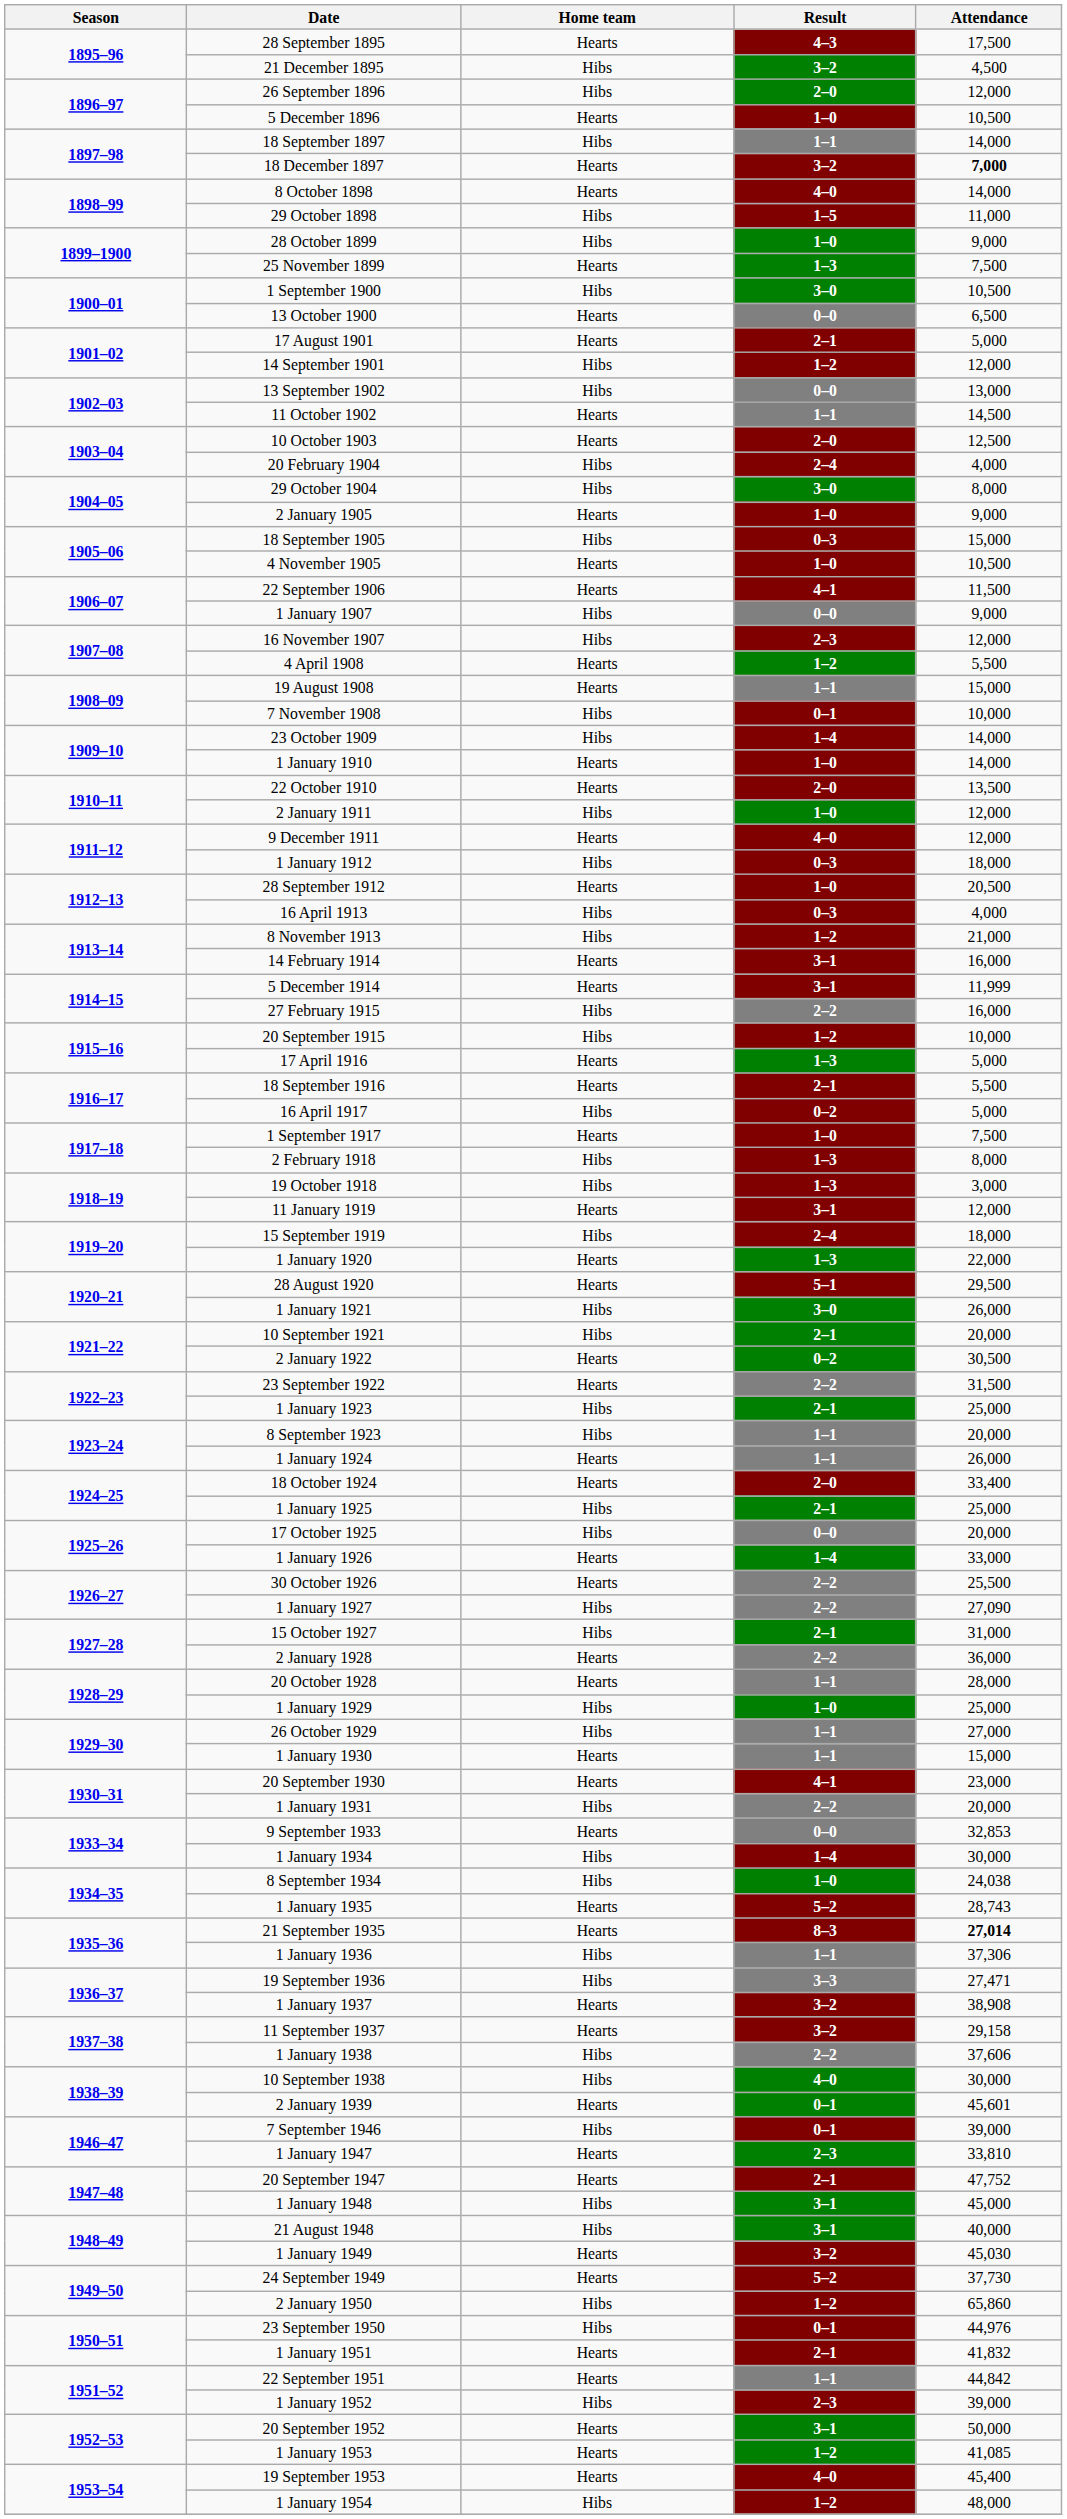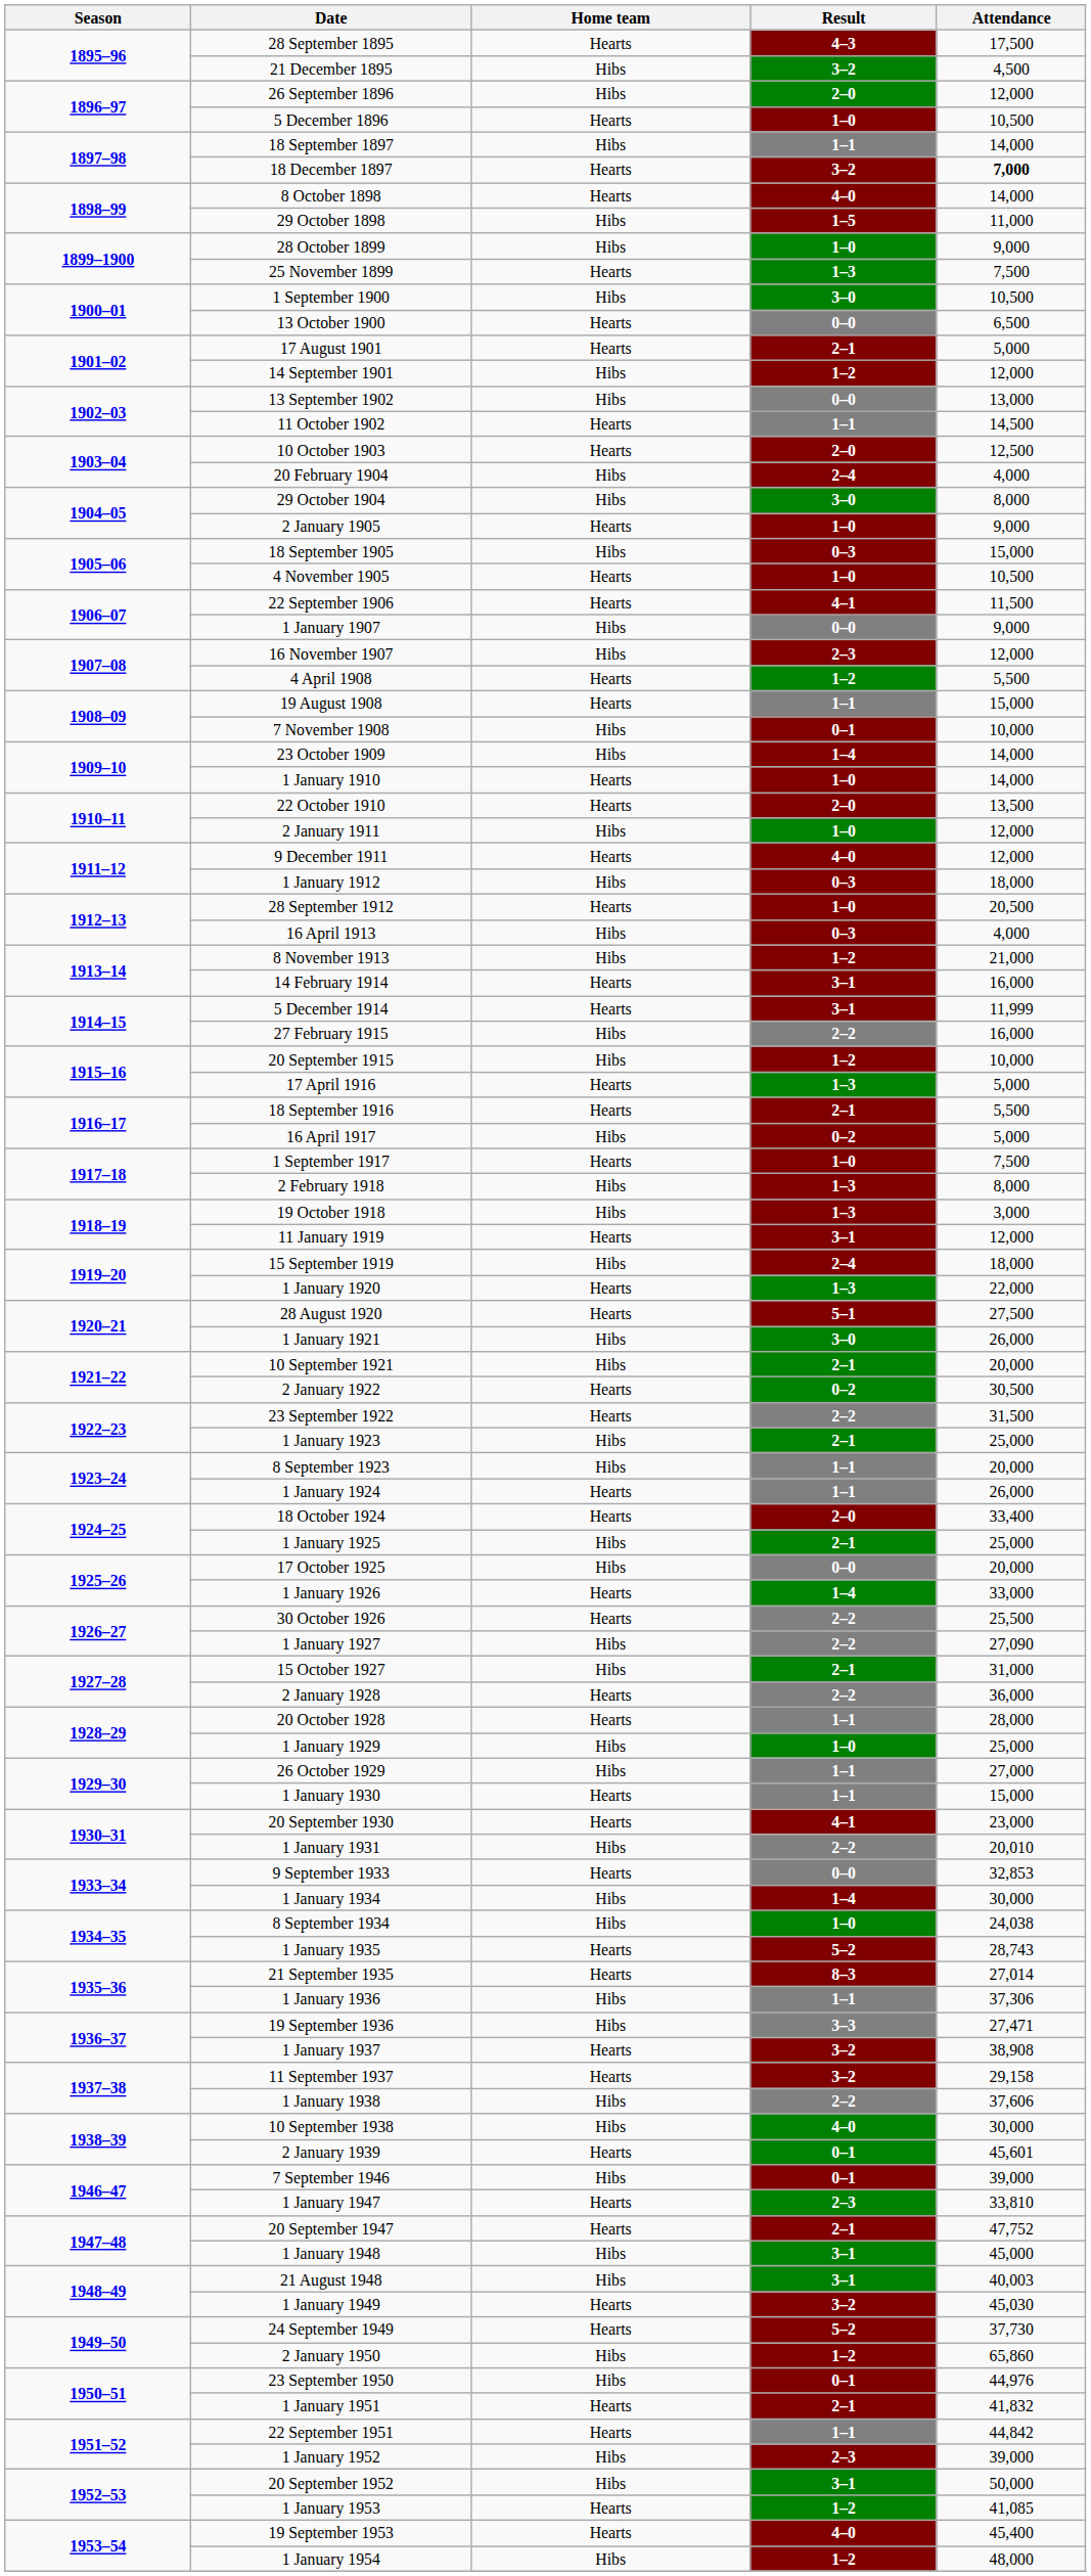28 August 1920 | Attendance: 29,500 -> 27,500
1 January 1931 | Attendance: 20,000 -> 20,010
21 September 1935 | Attendance: bold -> normal
21 August 1948 | Attendance: 40,000 -> 40,003
20 September 1952 | Home team: Hearts -> Hibs
